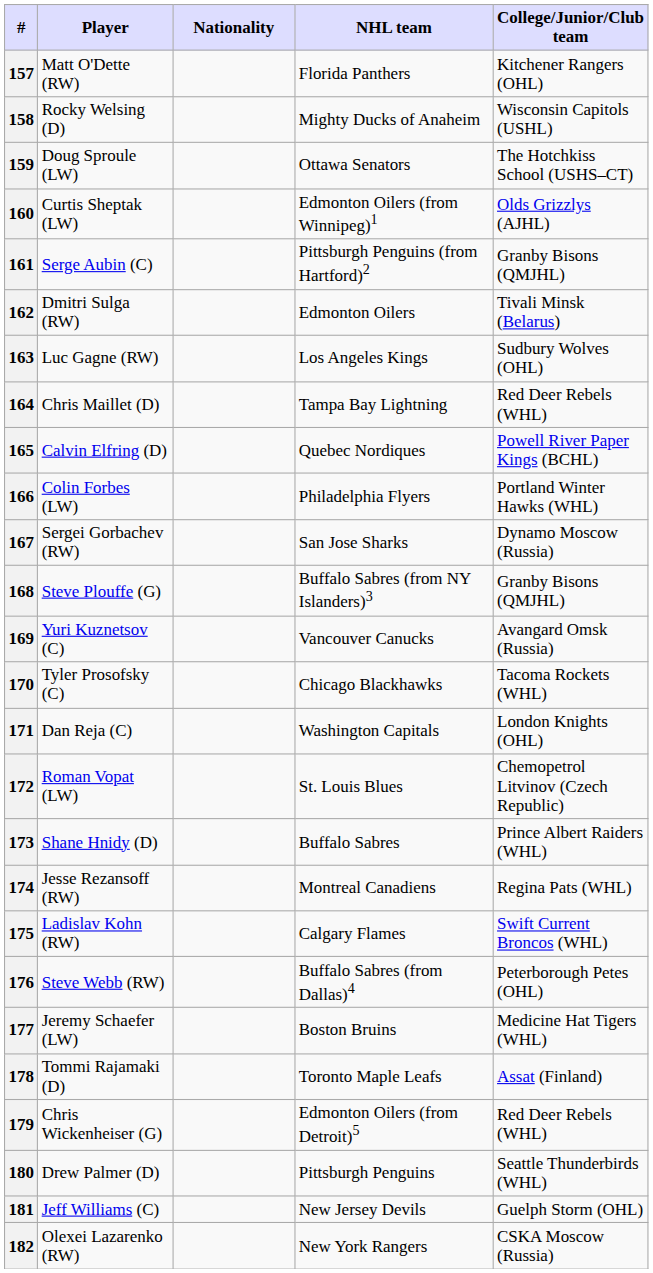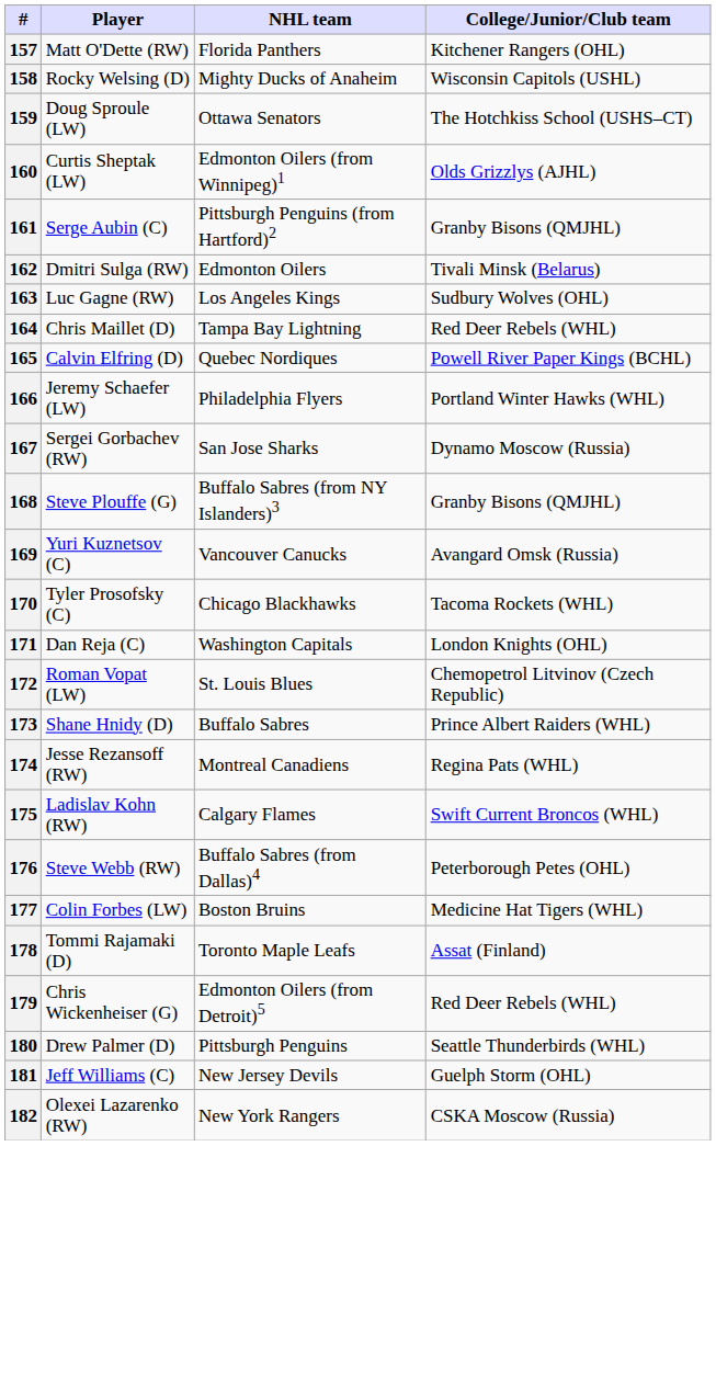- column: Nationality
166 | Player: Colin Forbes (LW) -> Jeremy Schaefer (LW)
177 | Player: Jeremy Schaefer (LW) -> Colin Forbes (LW)
